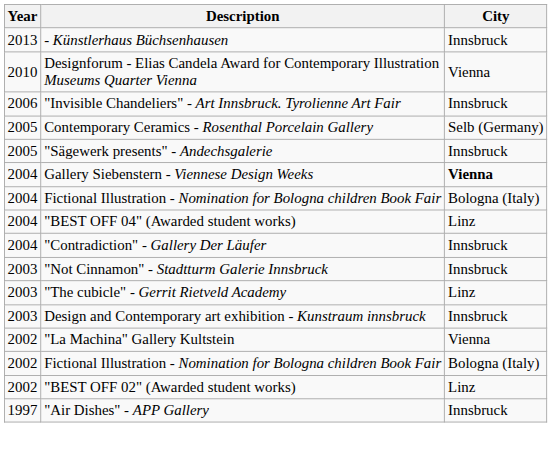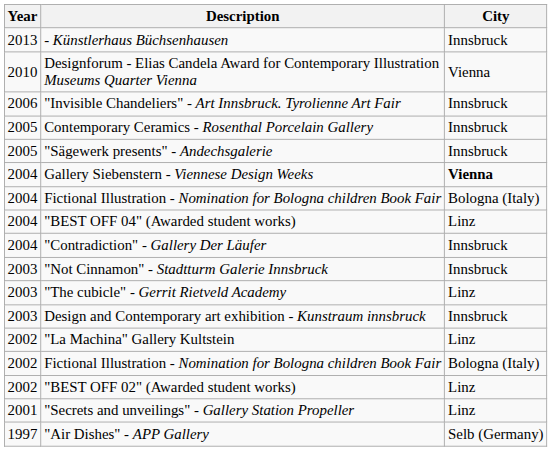Contemporary Ceramics - Rosenthal Porcelain Gallery | City: Selb (Germany) -> Innsbruck
"La Machina" Gallery Kultstein | City: Vienna -> Linz
+ row: 2001 | "Secrets and unveilings" - Gallery Station Propeller | Linz
"Air Dishes" - APP Gallery | City: Innsbruck -> Selb (Germany)
